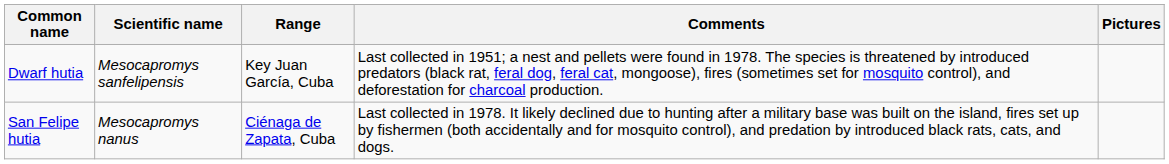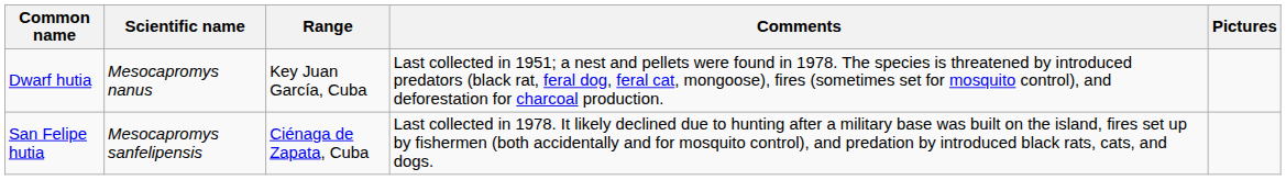Dwarf hutia | Scientific name: Mesocapromys sanfelipensis -> Mesocapromys nanus
San Felipe hutia | Scientific name: Mesocapromys nanus -> Mesocapromys sanfelipensis
